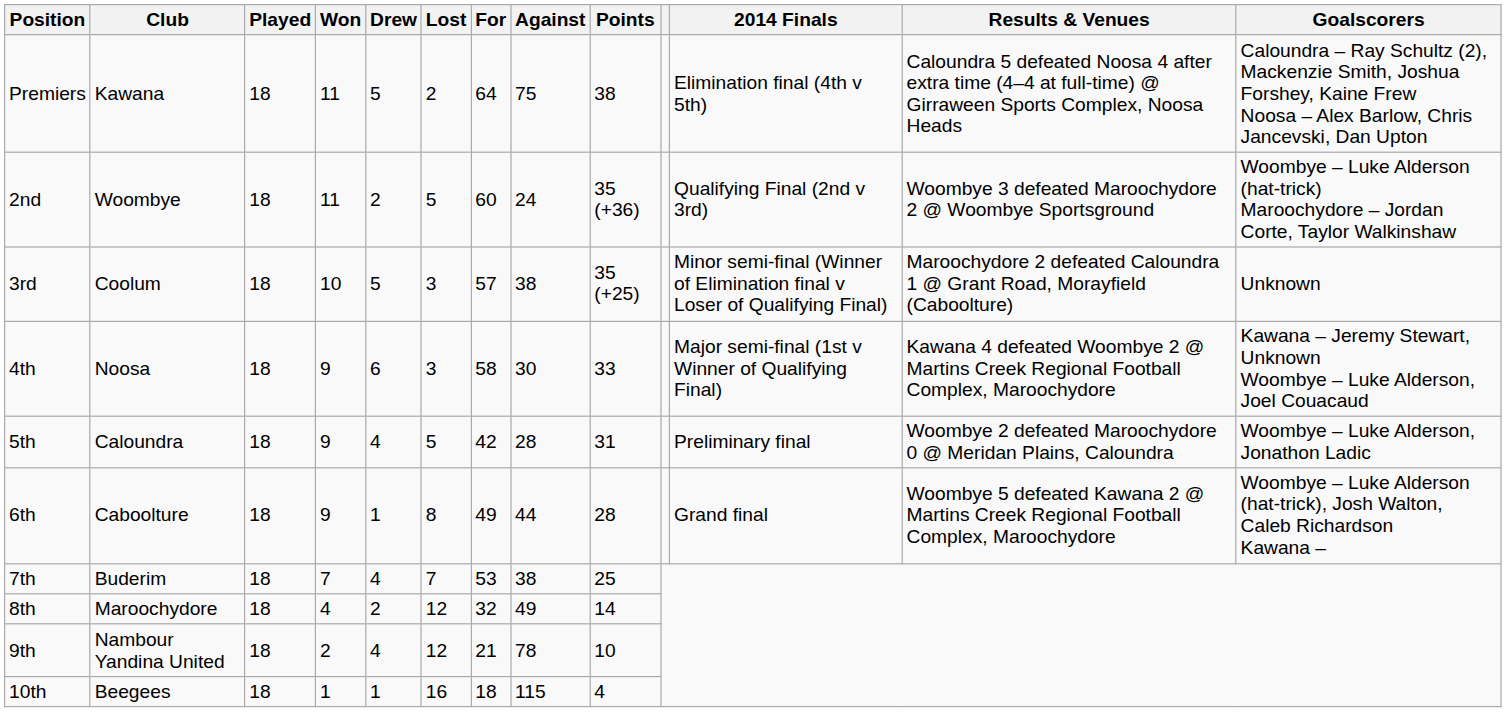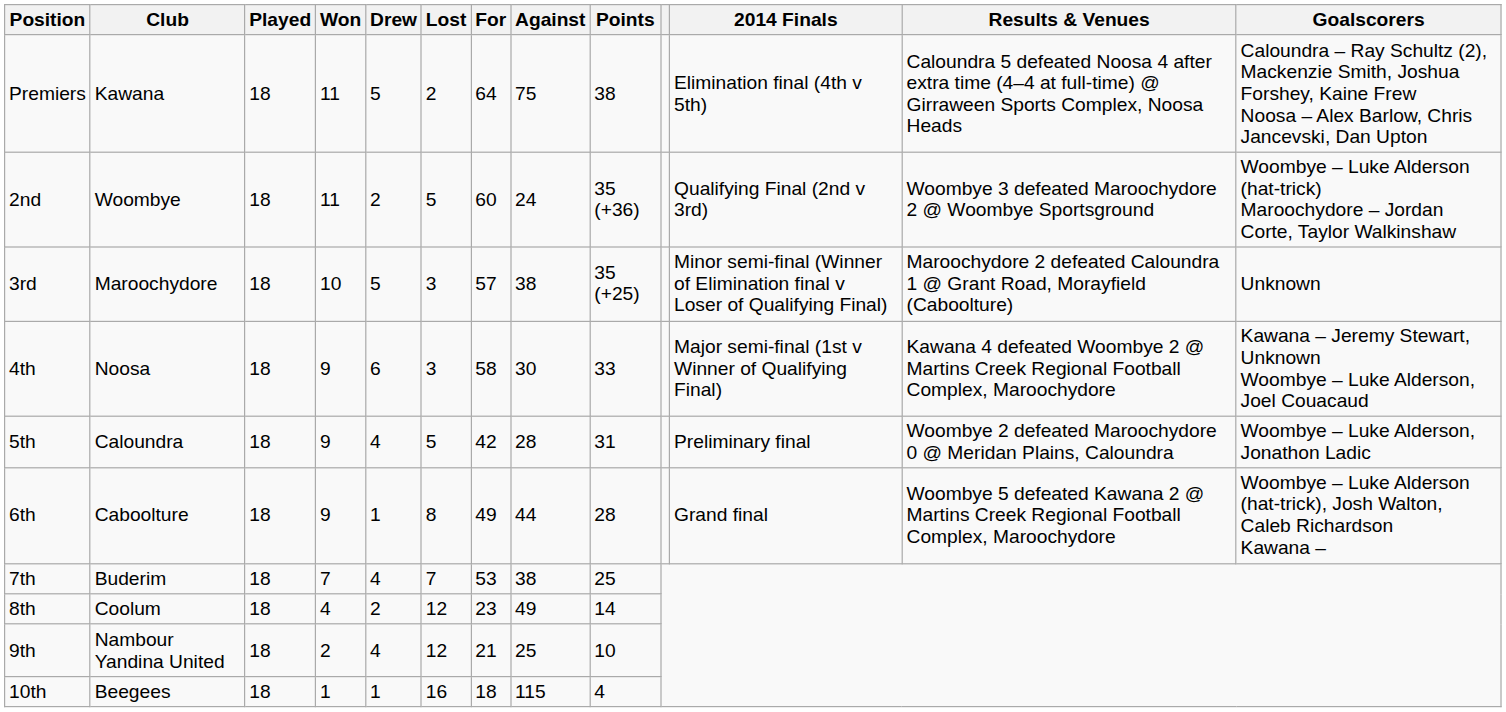3rd | Club: Coolum -> Maroochydore
8th | Club: Maroochydore -> Coolum
8th | For: 32 -> 23
9th | Against: 78 -> 25
